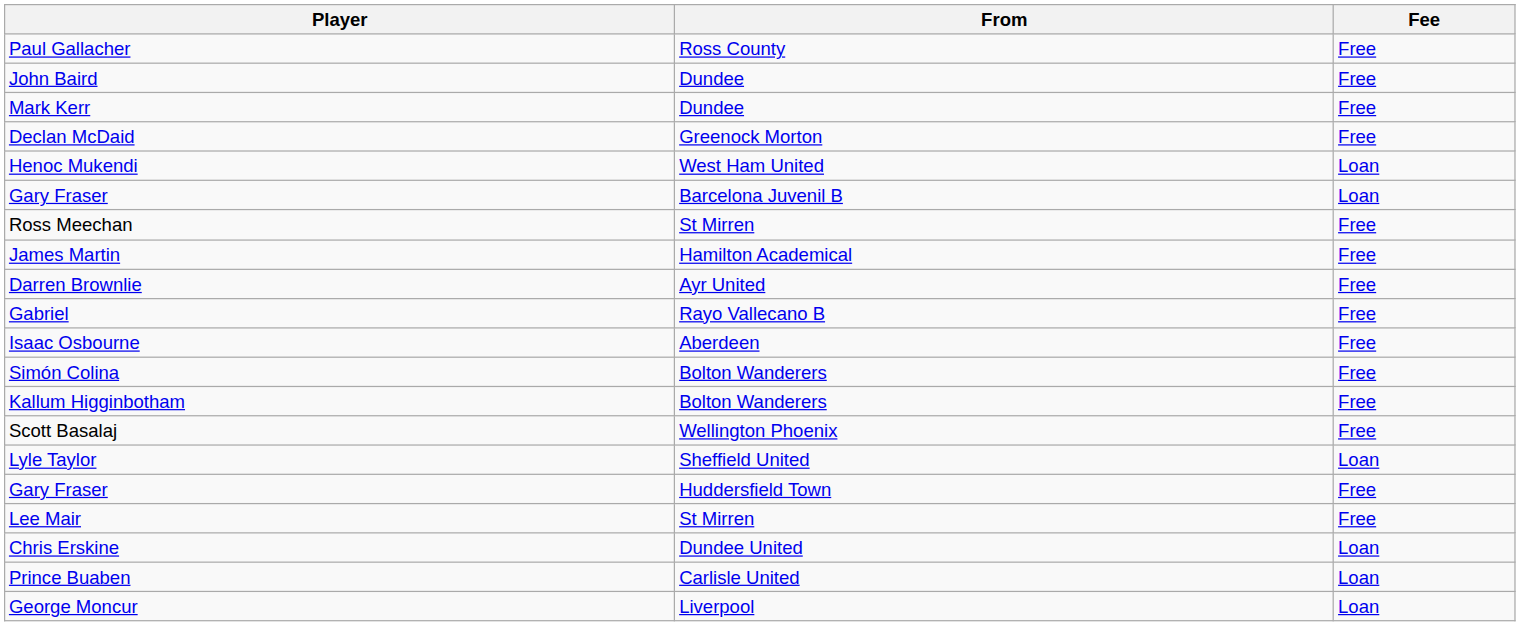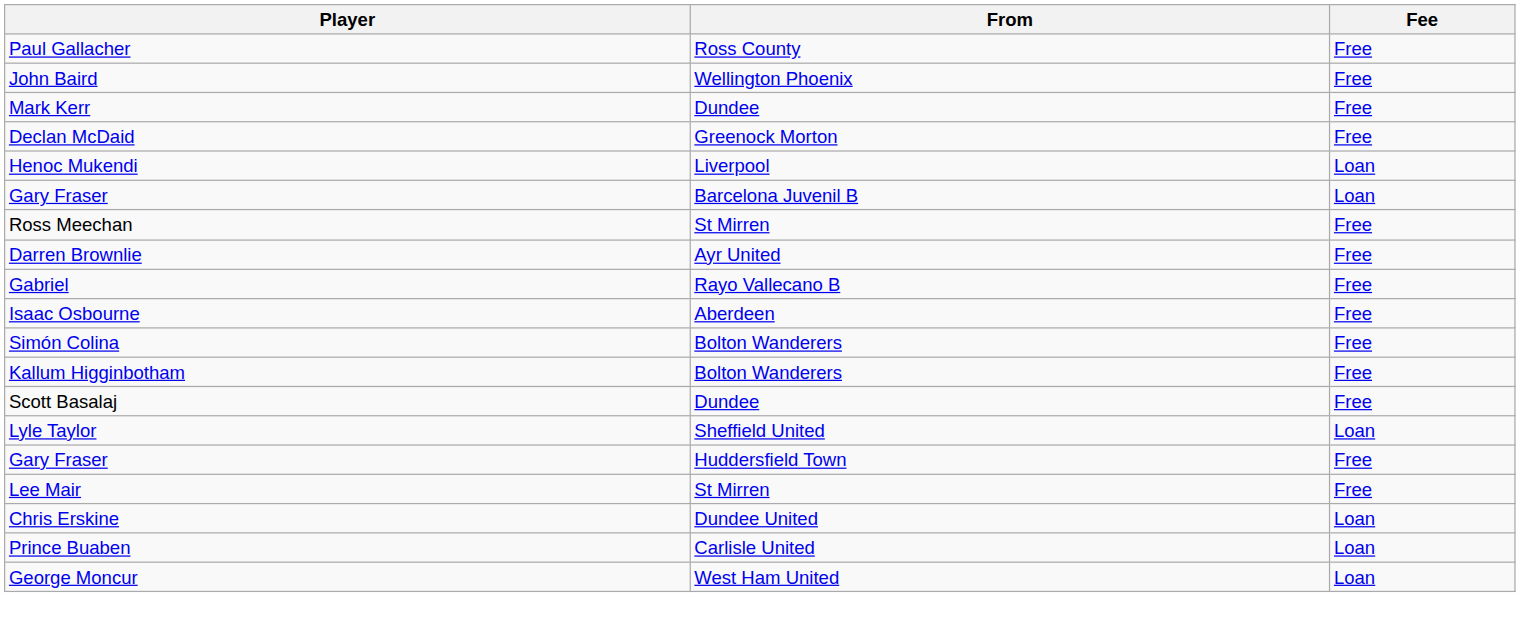John Baird | From: Dundee -> Wellington Phoenix
Henoc Mukendi | From: West Ham United -> Liverpool
- row: James Martin | Hamilton Academical | Free
Scott Basalaj | From: Wellington Phoenix -> Dundee
George Moncur | From: Liverpool -> West Ham United
